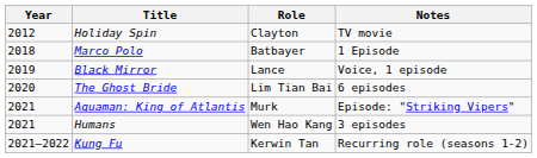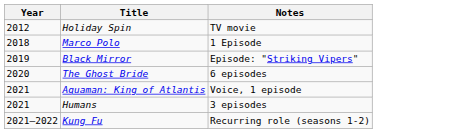- column: Role | Clayton | Batbayer | Lance | Lim Tian Bai | Murk | Wen Hao Kang | Kerwin Tan
Black Mirror | Notes: Voice, 1 episode -> Episode: "Striking Vipers"
Aquaman: King of Atlantis | Notes: Episode: "Striking Vipers" -> Voice, 1 episode
